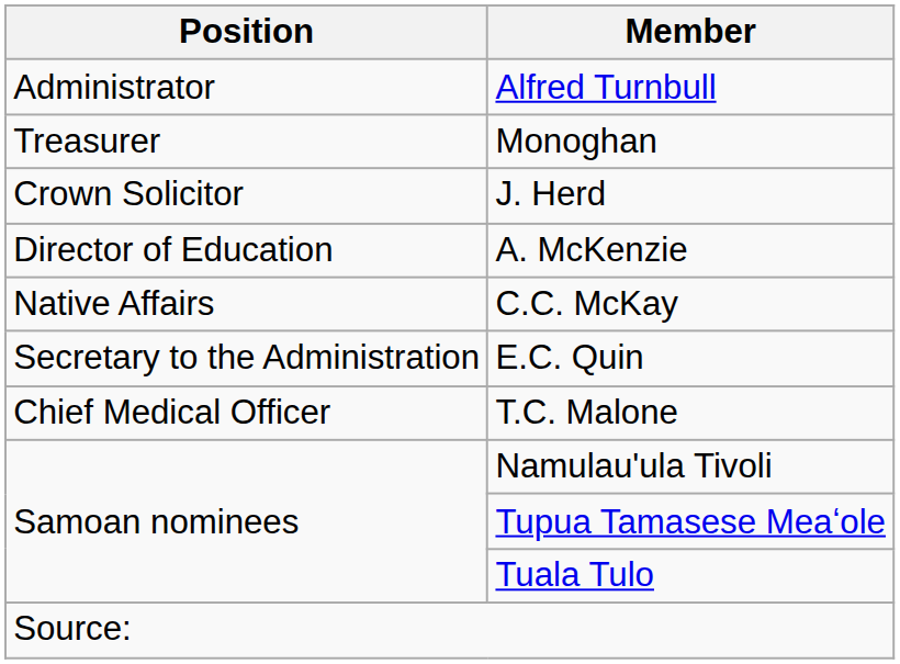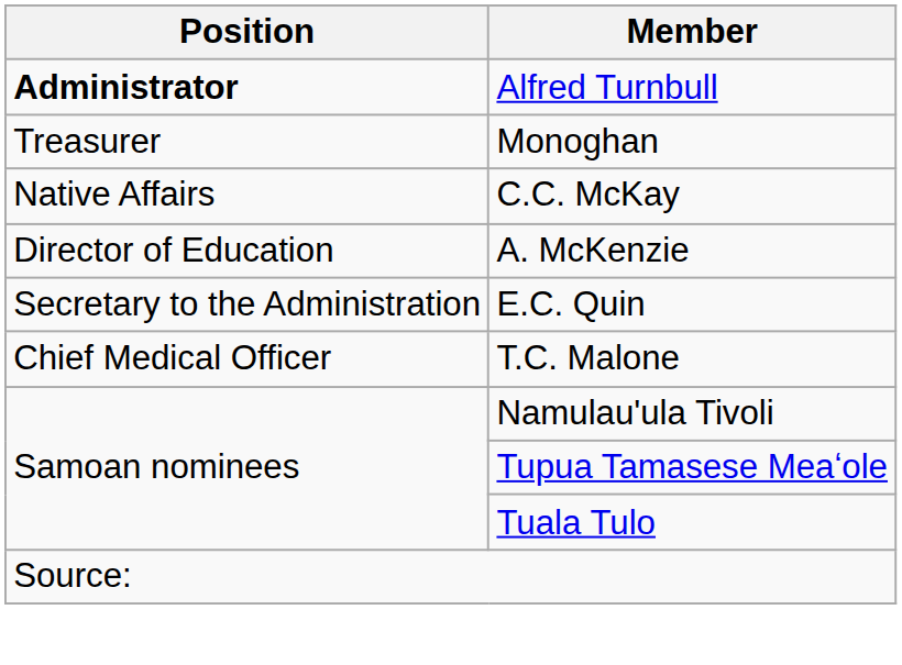Alfred Turnbull | Position: normal -> bold
- row: Crown Solicitor | J. Herd
rows swapped: A. McKenzie <-> C.C. McKay
